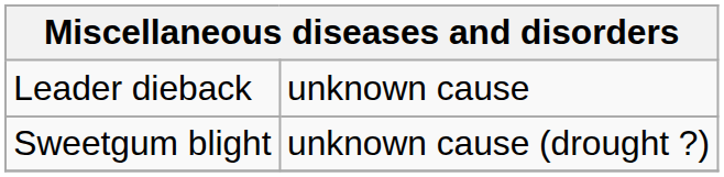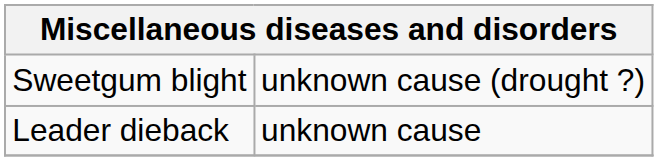rows swapped: Leader dieback <-> Sweetgum blight
